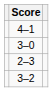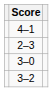rows swapped: 2–3 <-> 3–0
